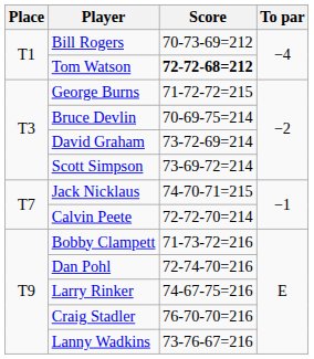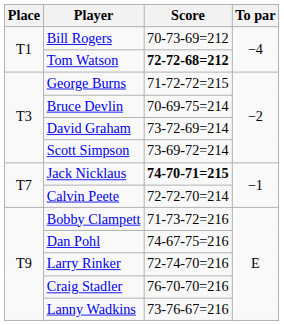Jack Nicklaus | Score: normal -> bold
Dan Pohl | Score: 72-74-70=216 -> 74-67-75=216
Larry Rinker | Score: 74-67-75=216 -> 72-74-70=216
